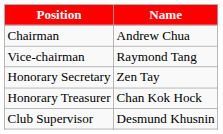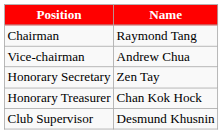Chairman | Name: Andrew Chua -> Raymond Tang
Vice-chairman | Name: Raymond Tang -> Andrew Chua
